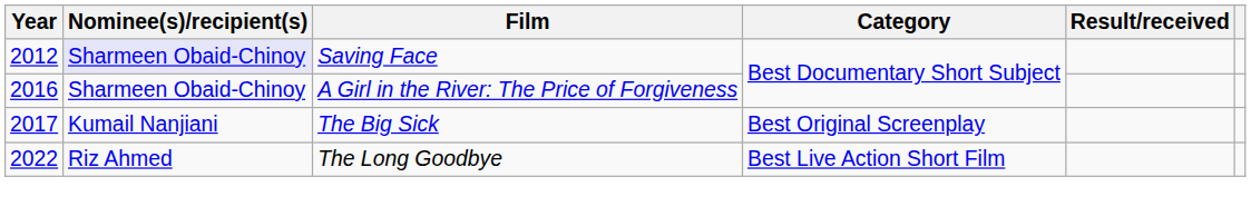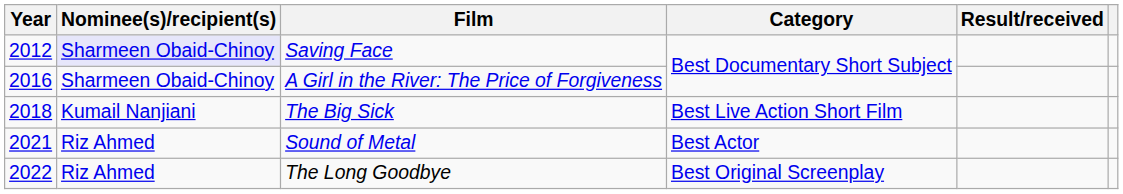The Big Sick | Year: 2017 -> 2018
The Big Sick | Category: Best Original Screenplay -> Best Live Action Short Film
+ row: 2021 | Riz Ahmed | Sound of Metal | Best Actor
The Long Goodbye | Category: Best Live Action Short Film -> Best Original Screenplay
